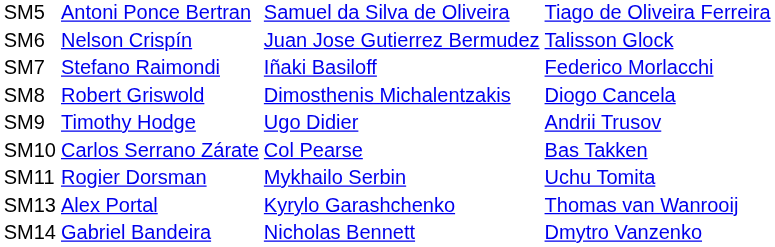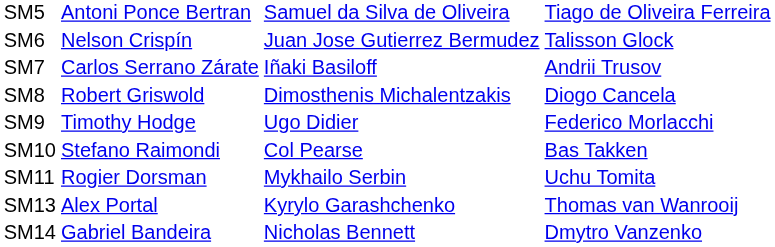SM7 | column 2: Stefano Raimondi -> Carlos Serrano Zárate
SM7 | column 4: Federico Morlacchi -> Andrii Trusov
SM9 | column 4: Andrii Trusov -> Federico Morlacchi
SM10 | column 2: Carlos Serrano Zárate -> Stefano Raimondi
